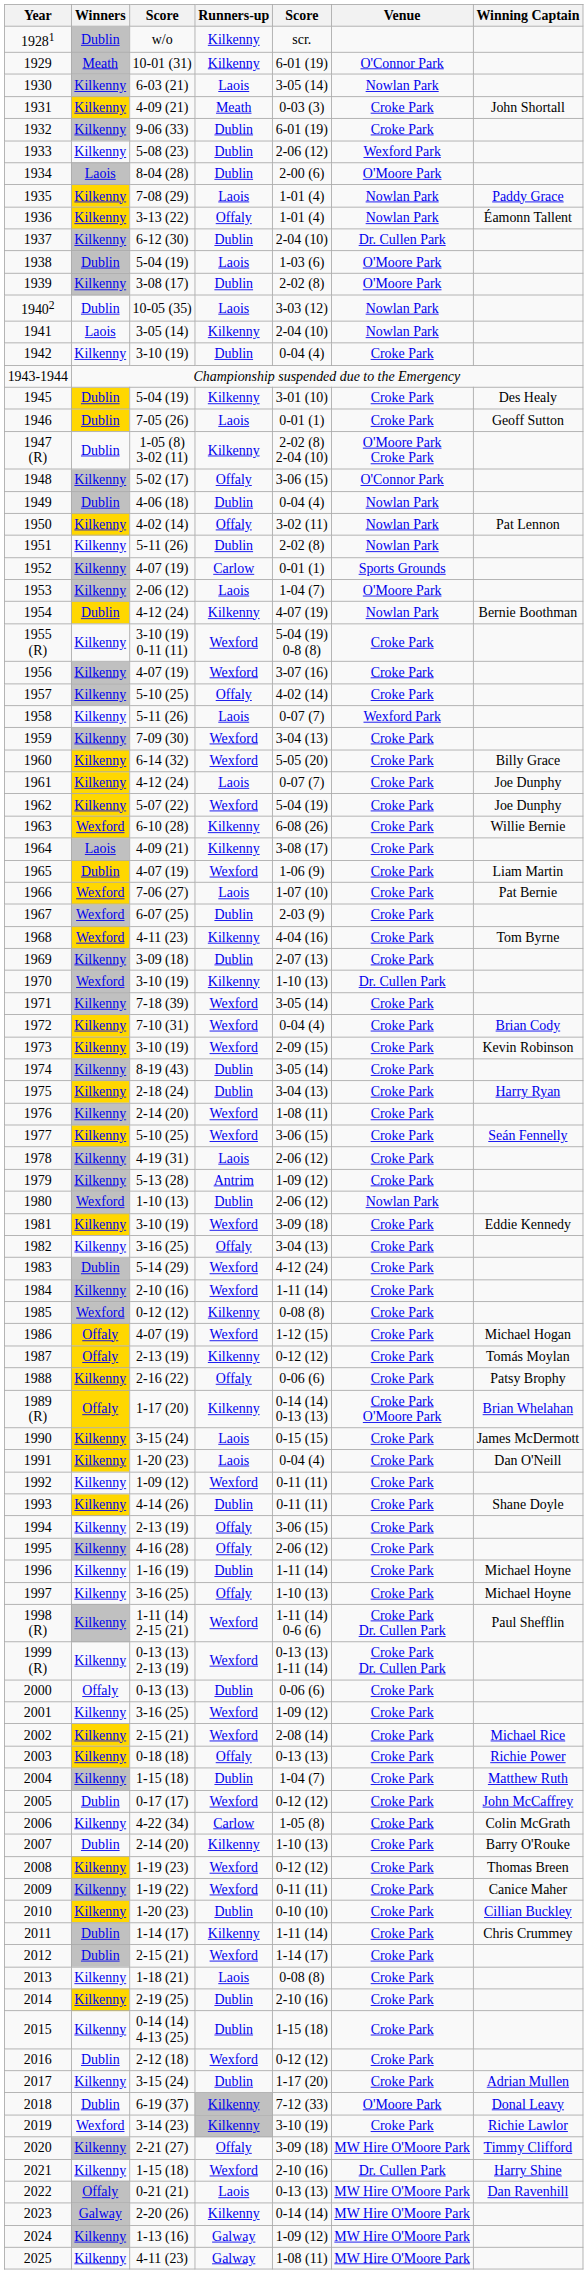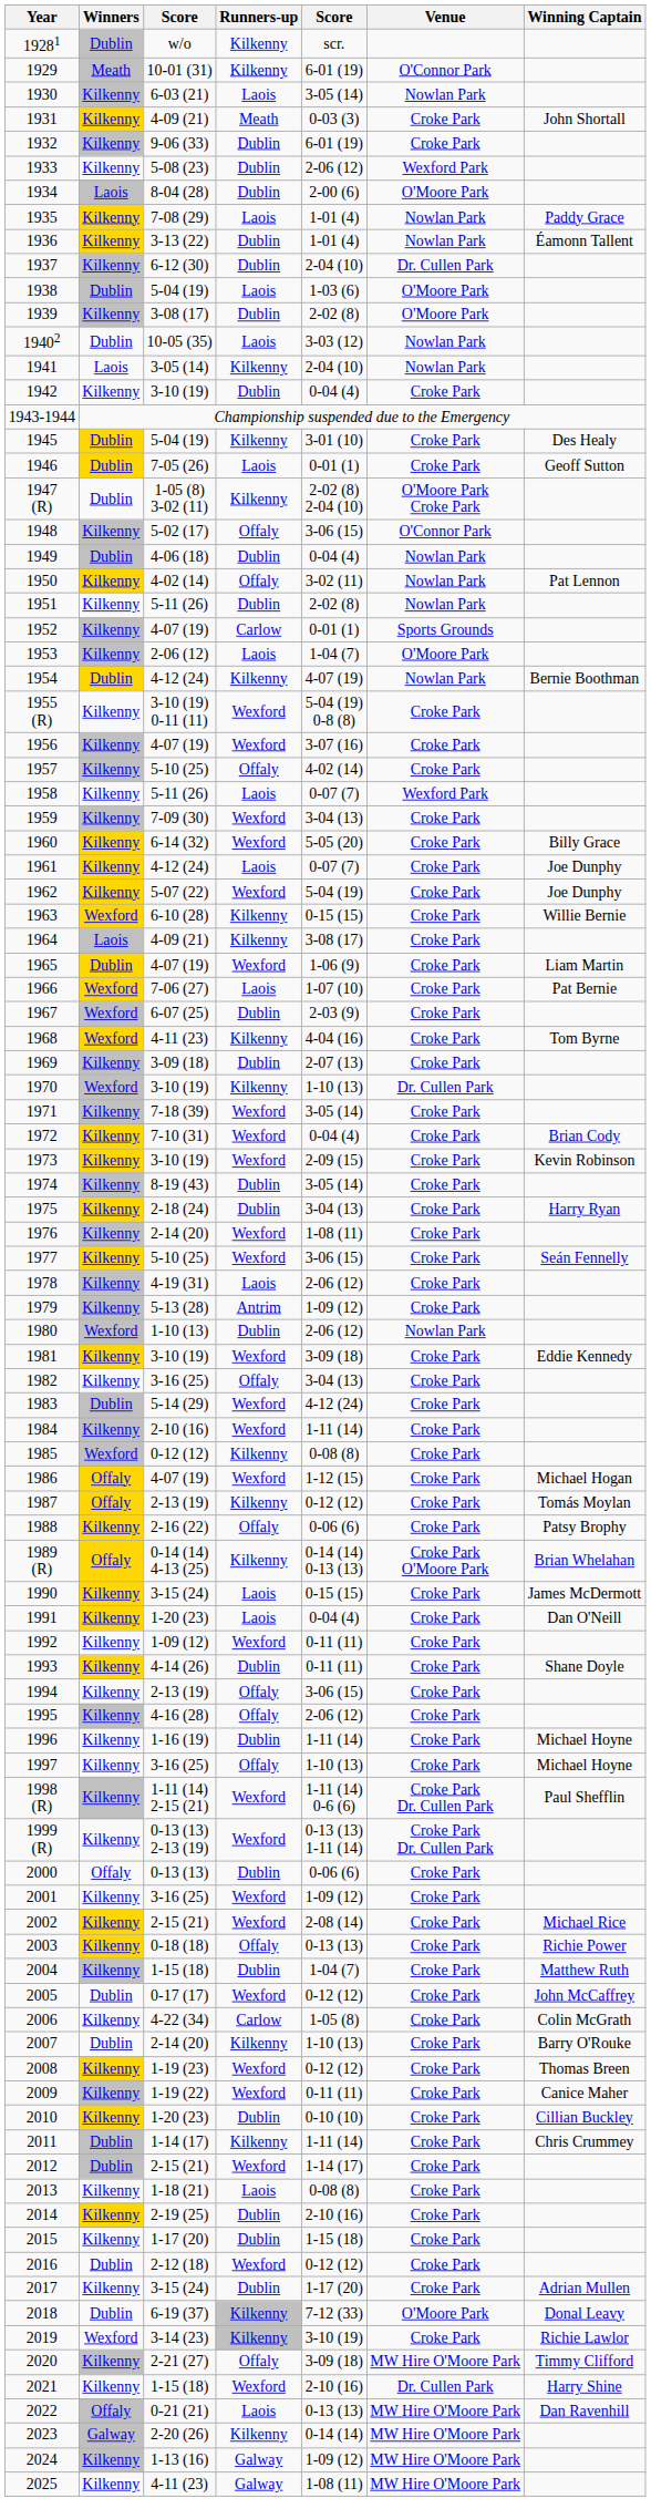1936 | Runners-up: Offaly -> Dublin
1963 | column 5: 6-08 (26) -> 0-15 (15)
1989 (R) | column 3: 1-17 (20) -> 0-14 (14) 4-13 (25)
2015 | column 3: 0-14 (14) 4-13 (25) -> 1-17 (20)
